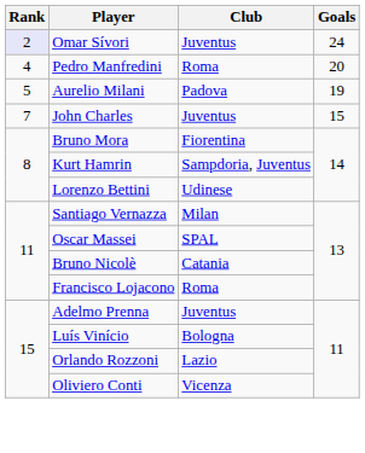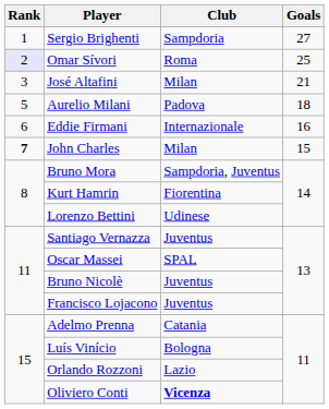+ row: 1 | Sergio Brighenti | Sampdoria | 27
Omar Sívori | Club: Juventus -> Roma
Omar Sívori | Goals: 24 -> 25
+ row: 3 | José Altafini | Milan | 21
- row: 4 | Pedro Manfredini | Roma | 20
Aurelio Milani | Goals: 19 -> 18
+ row: 6 | Eddie Firmani | Internazionale | 16
John Charles | Rank: normal -> bold
John Charles | Club: Juventus -> Milan
Bruno Mora | Club: Fiorentina -> Sampdoria, Juventus
Kurt Hamrin | Club: Sampdoria, Juventus -> Fiorentina
Santiago Vernazza | Club: Milan -> Juventus
Bruno Nicolè | Club: Catania -> Juventus
Francisco Lojacono | Club: Roma -> Juventus
Adelmo Prenna | Club: Juventus -> Catania
Oliviero Conti | Club: normal -> bold
